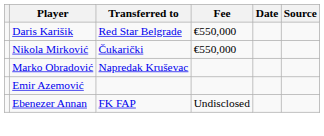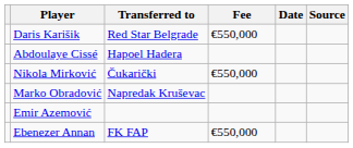+ row: Abdoulaye Cissé | Hapoel Hadera
Ebenezer Annan | Fee: Undisclosed -> €550,000
